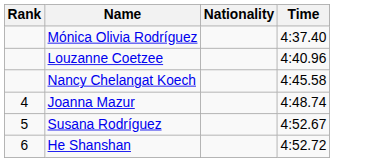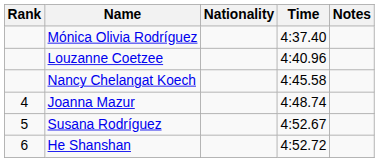+ column: Notes
